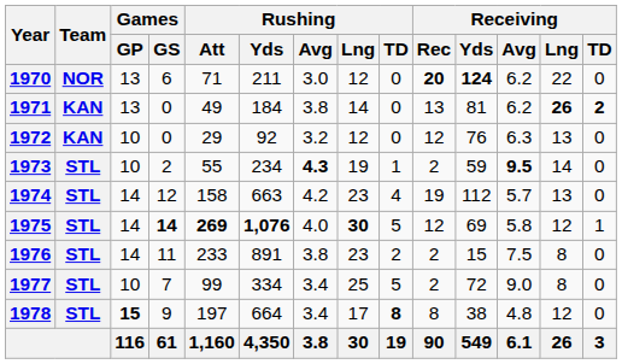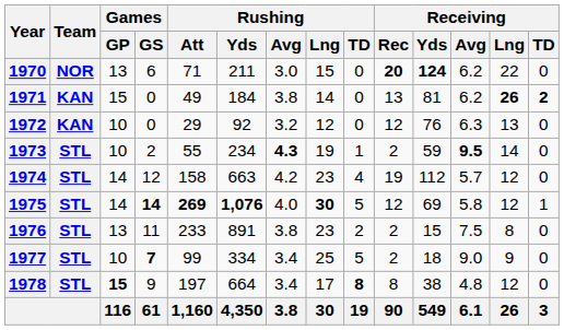1970 | Rushing / Lng: 12 -> 15
1971 | Games / GP: 13 -> 15
1974 | Receiving / Lng: 13 -> 12
1976 | Games / GP: 14 -> 13
1977 | Games / GS: normal -> bold
1977 | Receiving / Yds: 72 -> 18
1977 | Receiving / Lng: 8 -> 9
